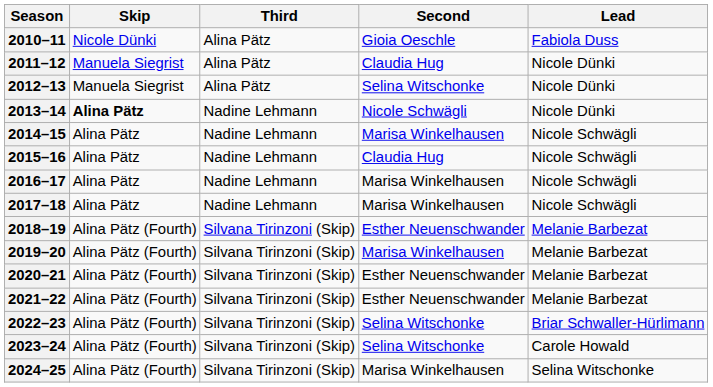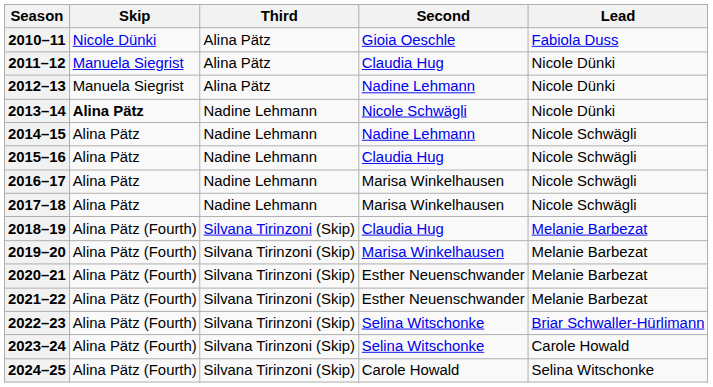2012–13 | Second: Selina Witschonke -> Nadine Lehmann
2014–15 | Second: Marisa Winkelhausen -> Nadine Lehmann
2018–19 | Second: Esther Neuenschwander -> Claudia Hug
2024–25 | Second: Marisa Winkelhausen -> Carole Howald
